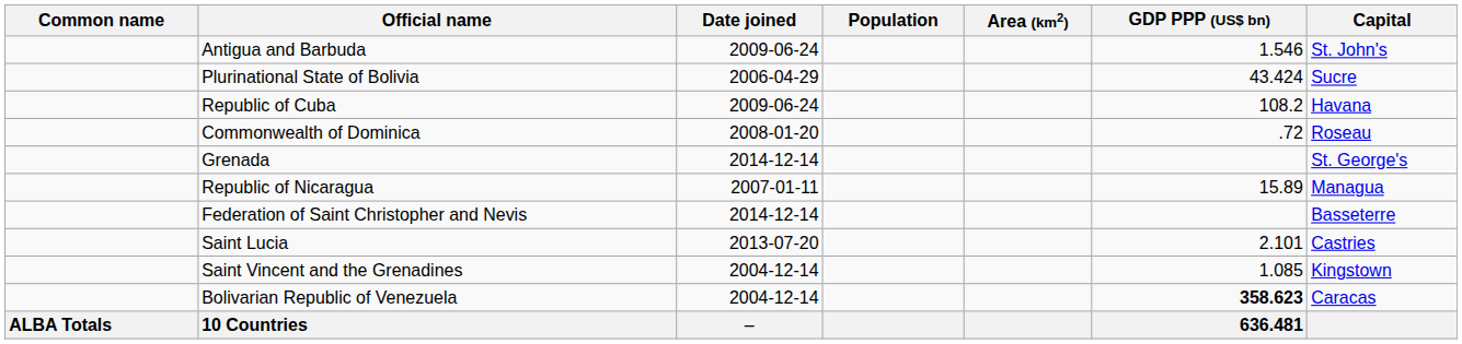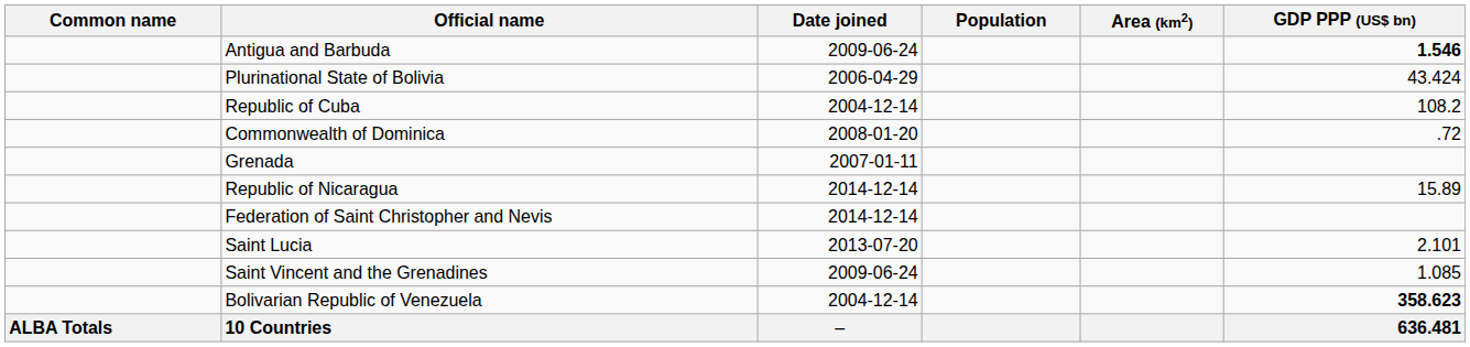- column: Capital | St. John's | Sucre | Havana | Roseau | St. George's | Managua | Basseterre | Castries | Kingstown | Caracas
Antigua and Barbuda | GDP PPP (US$ bn): normal -> bold
Republic of Cuba | Date joined: 2009-06-24 -> 2004-12-14
Grenada | Date joined: 2014-12-14 -> 2007-01-11
Republic of Nicaragua | Date joined: 2007-01-11 -> 2014-12-14
Saint Vincent and the Grenadines | Date joined: 2004-12-14 -> 2009-06-24
